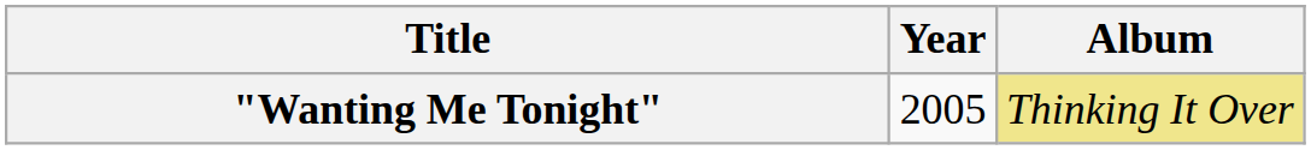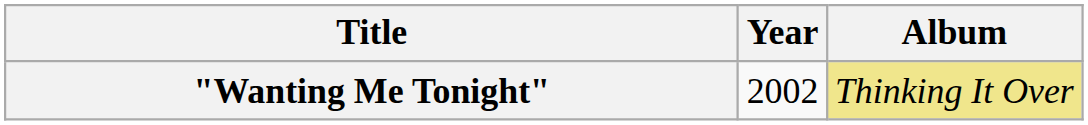"Wanting Me Tonight" | Year: 2005 -> 2002
